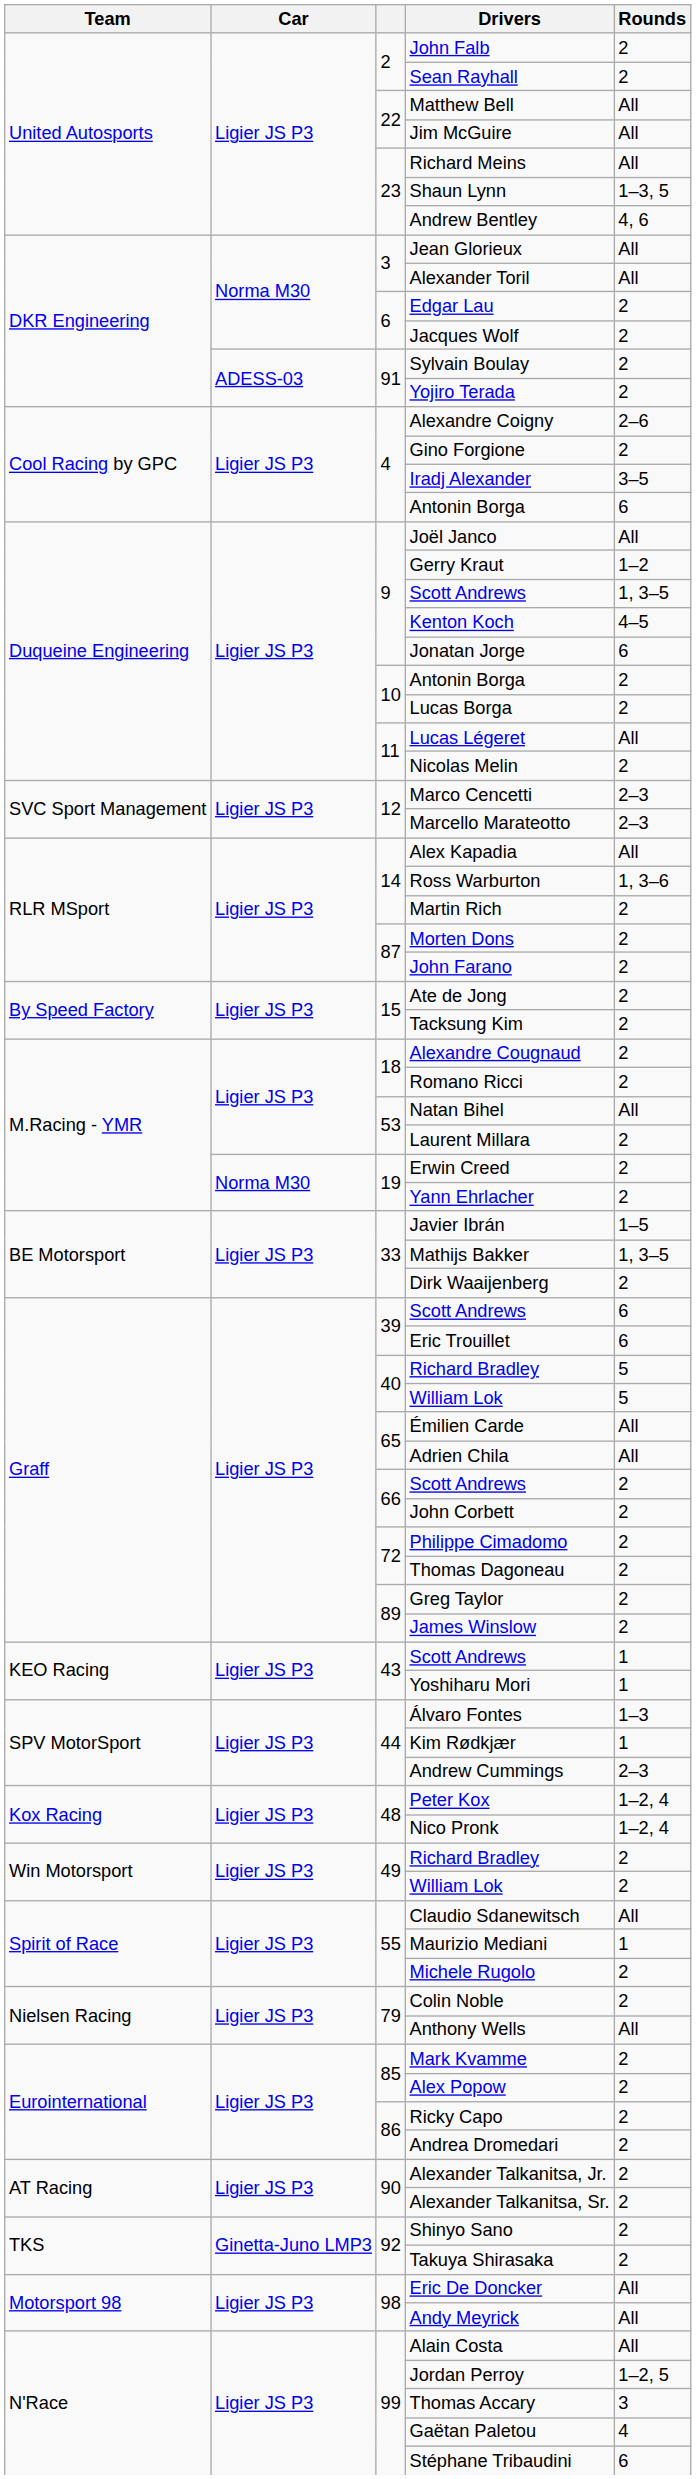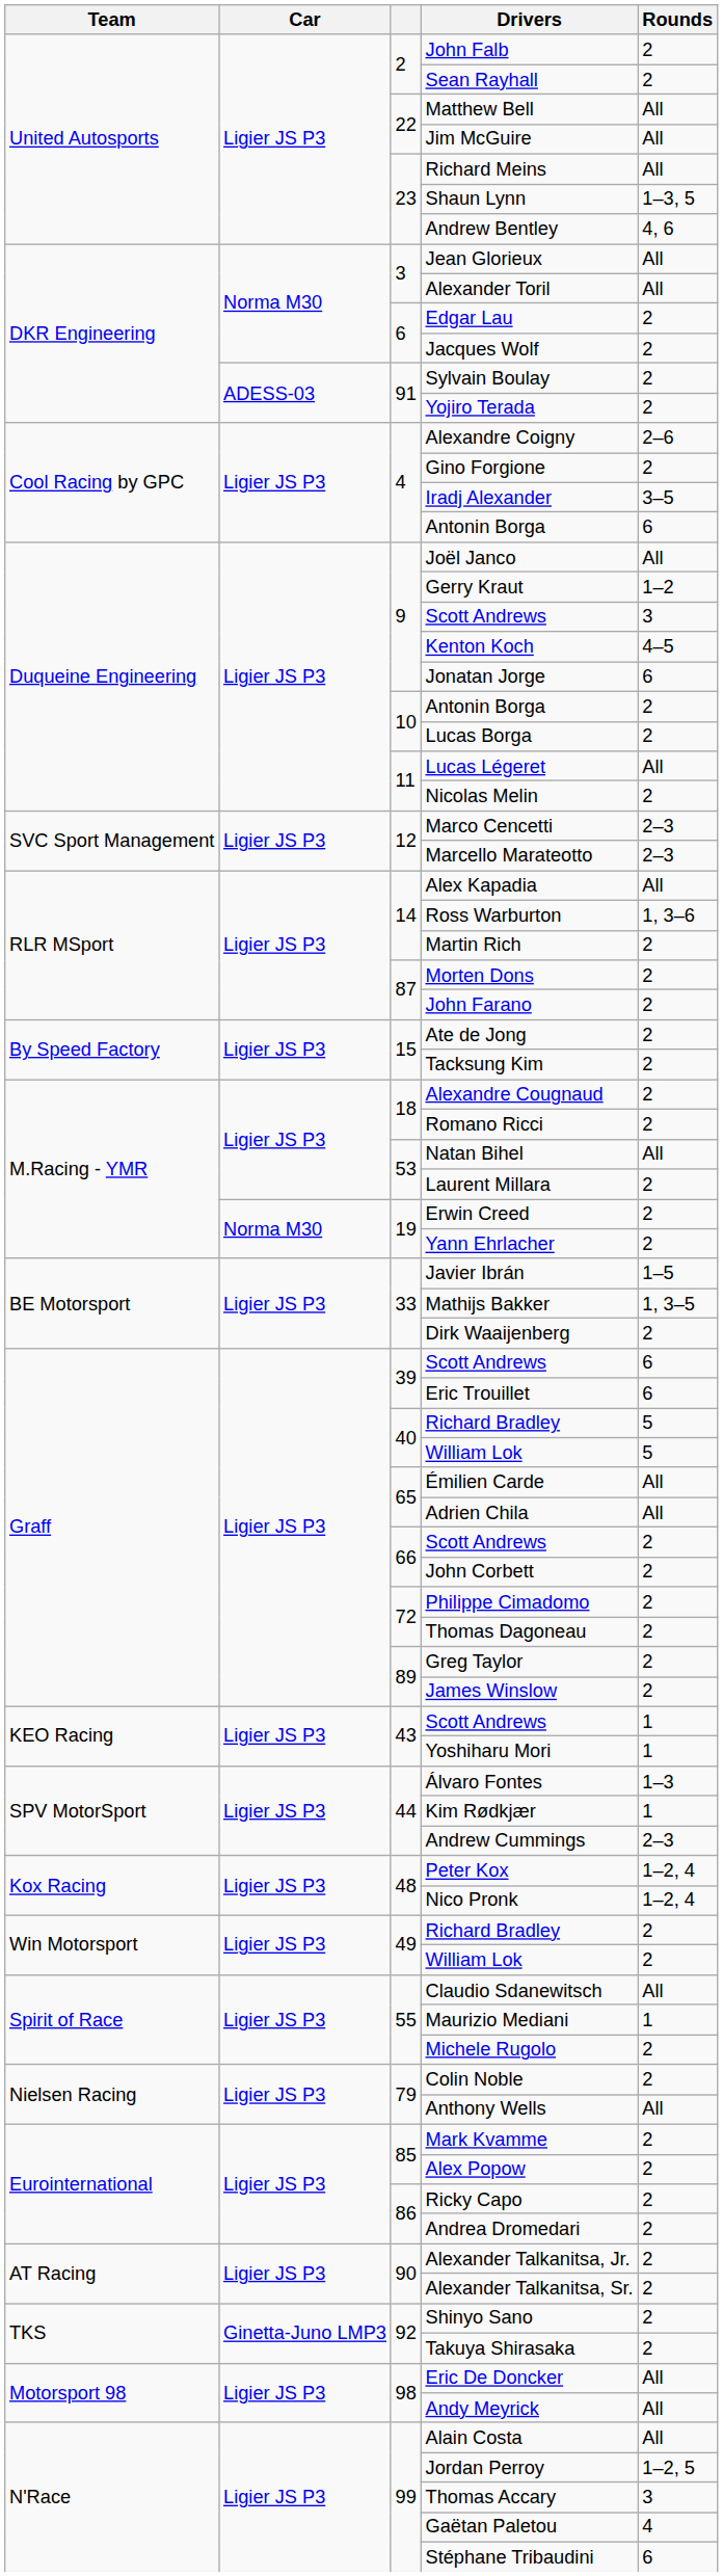9 / Scott Andrews | Rounds: 1, 3–5 -> 3
